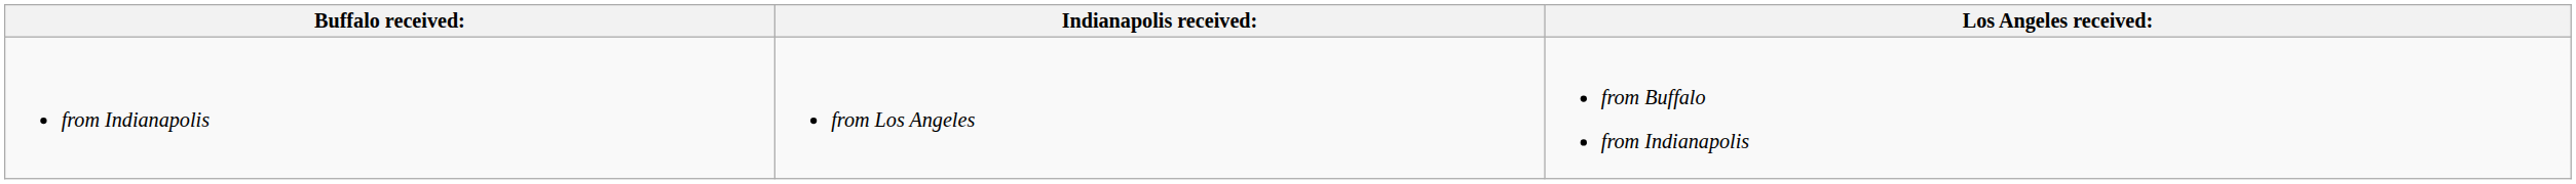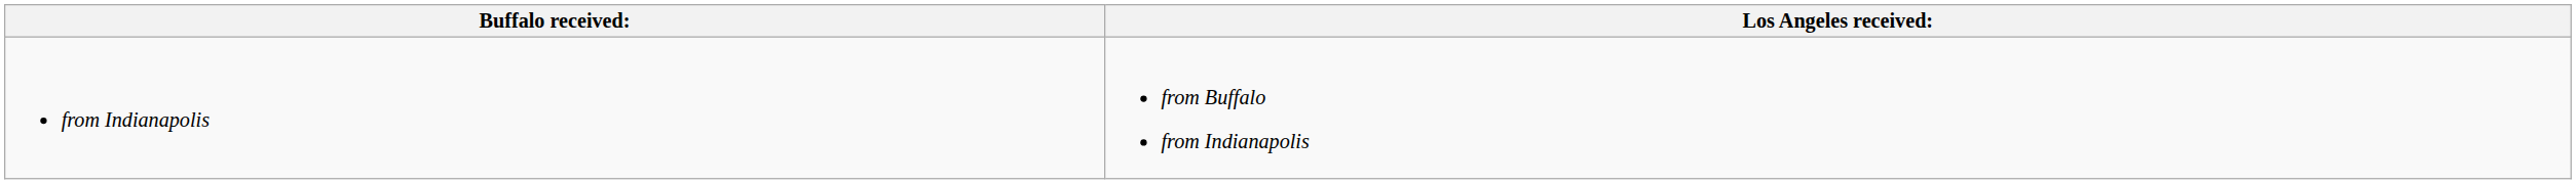- column: Indianapolis received: | from Los Angeles
